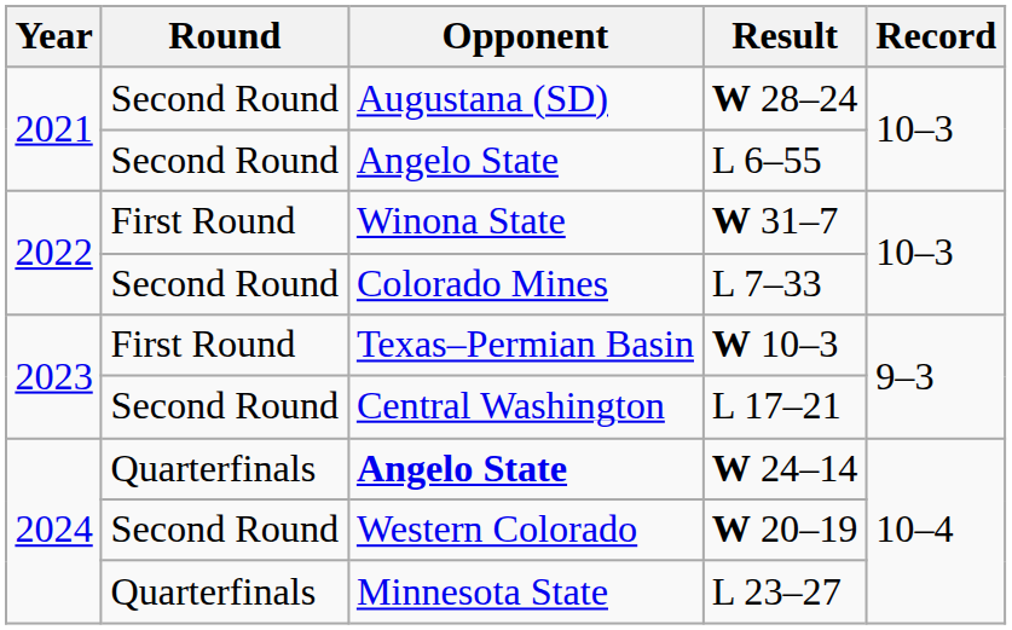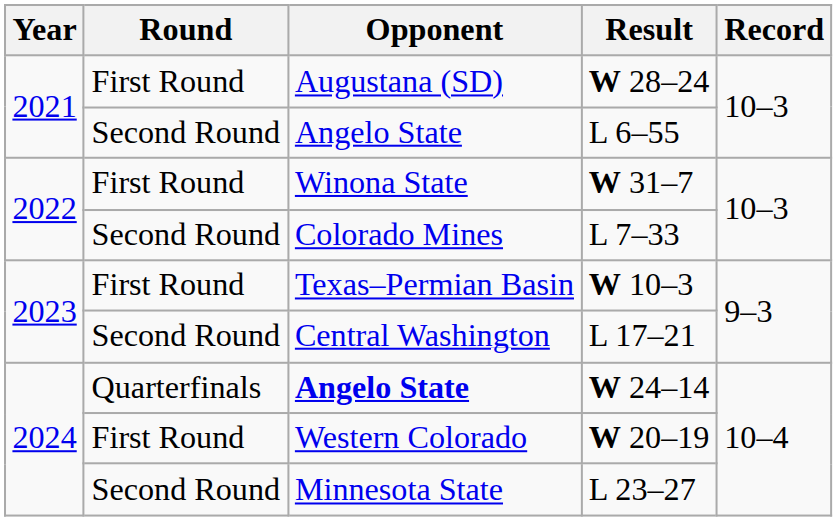W 28–24 | Round: Second Round -> First Round
W 20–19 | Round: Second Round -> First Round
L 23–27 | Round: Quarterfinals -> Second Round
